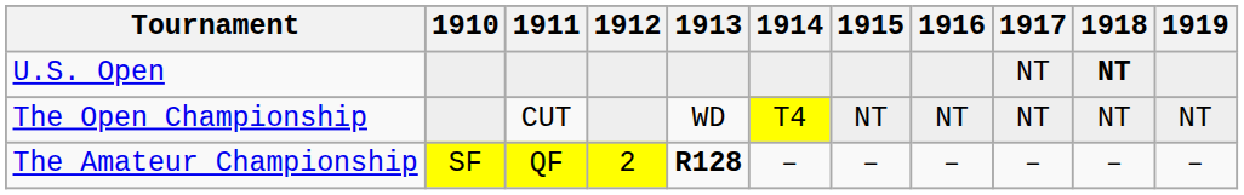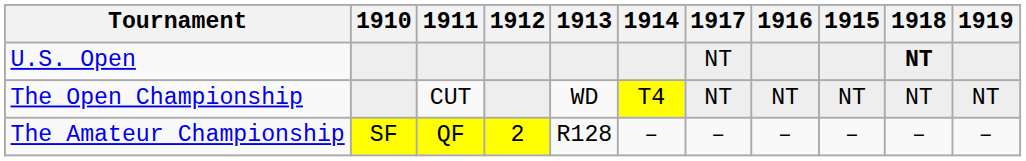columns swapped: 1915 <-> 1917
The Amateur Championship | 1913: bold -> normal
